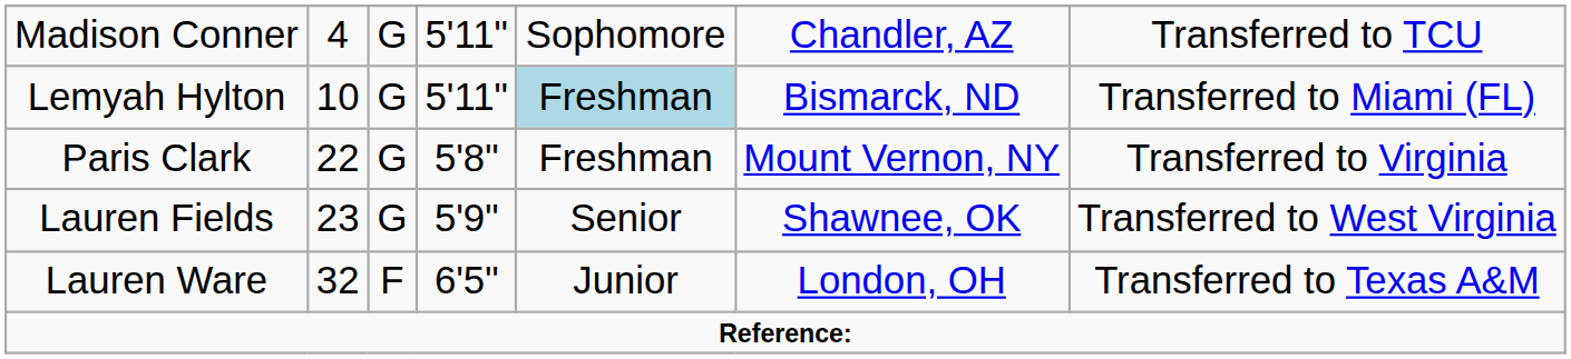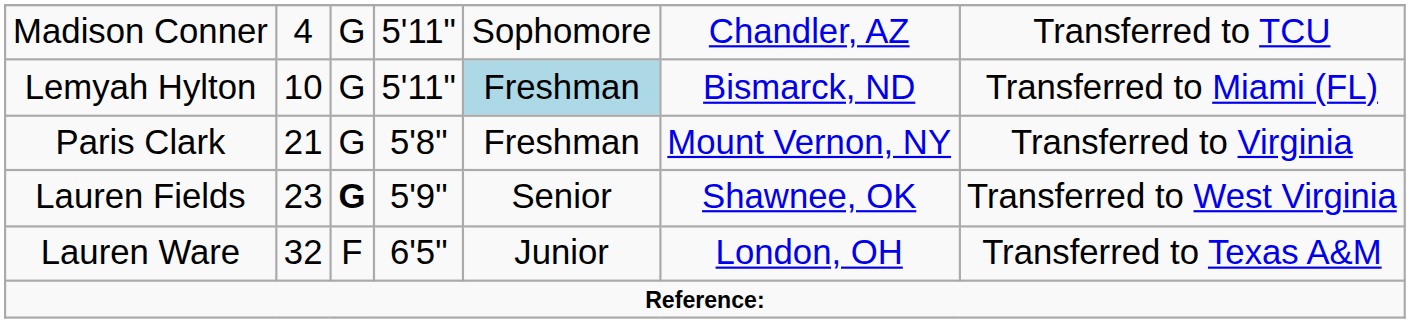Paris Clark | column 2: 22 -> 21
Lauren Fields | column 3: normal -> bold
